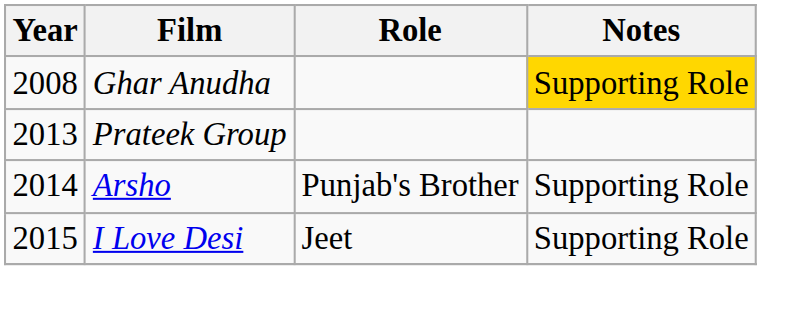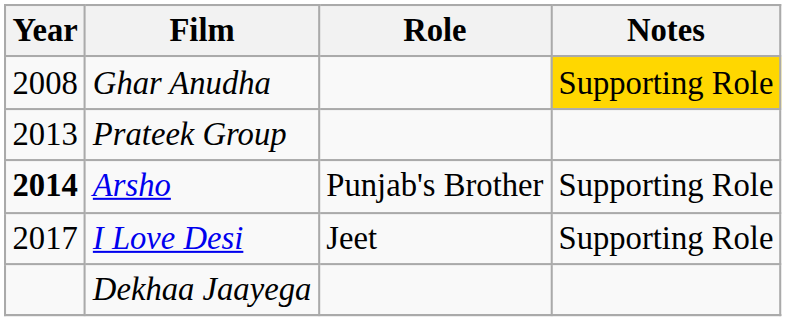Arsho | Year: normal -> bold
I Love Desi | Year: 2015 -> 2017
+ row: Dekhaa Jaayega
